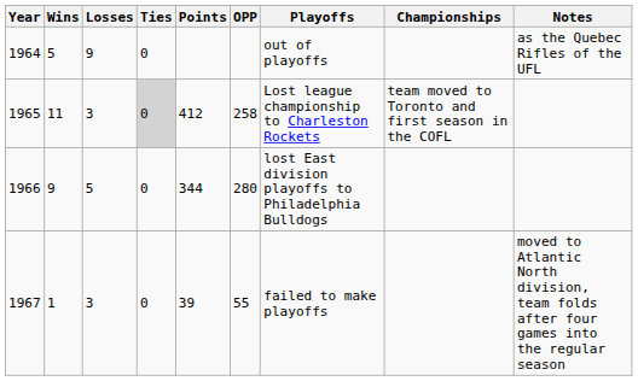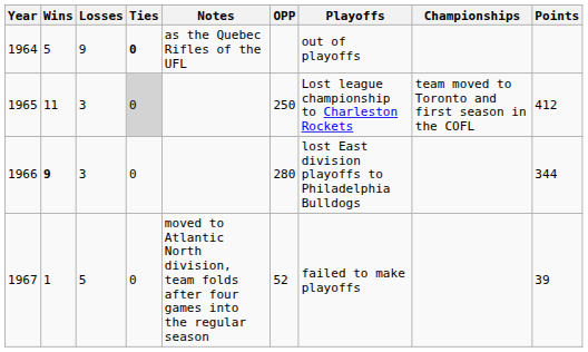columns swapped: Points <-> Notes
1964 | Ties: normal -> bold
1965 | OPP: 258 -> 250
1966 | Wins: normal -> bold
1966 | Losses: 5 -> 3
1967 | Losses: 3 -> 5
1967 | OPP: 55 -> 52
